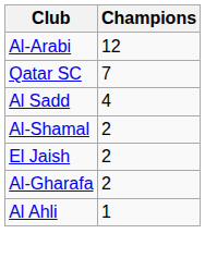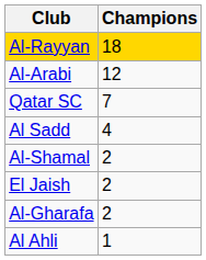+ row: Al-Rayyan | 18
